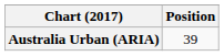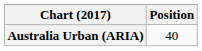Australia Urban (ARIA) | Position: 39 -> 40
